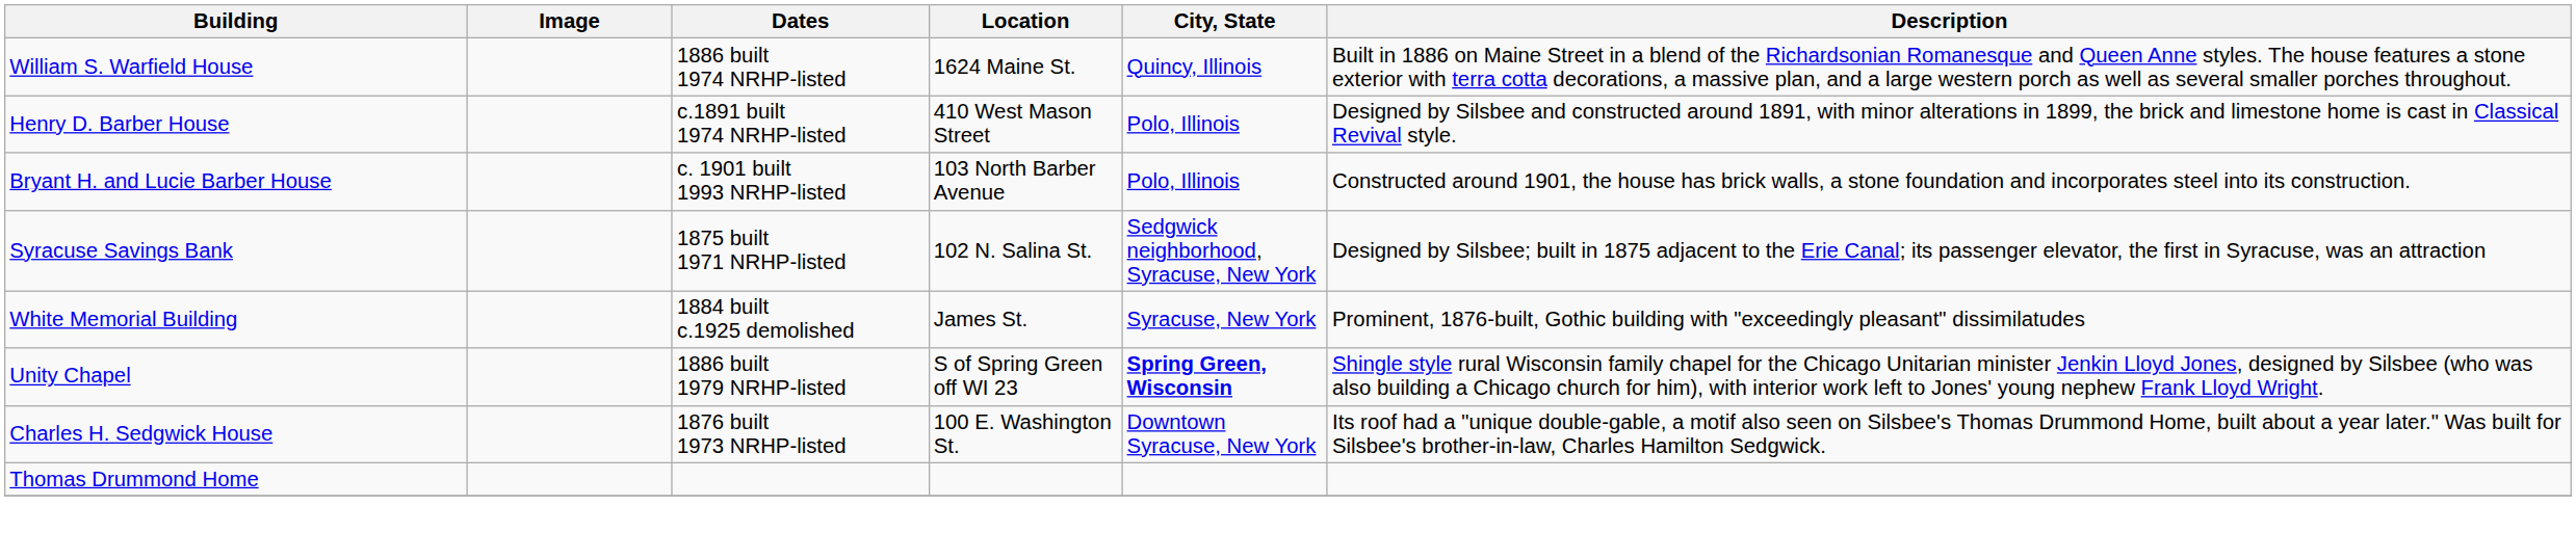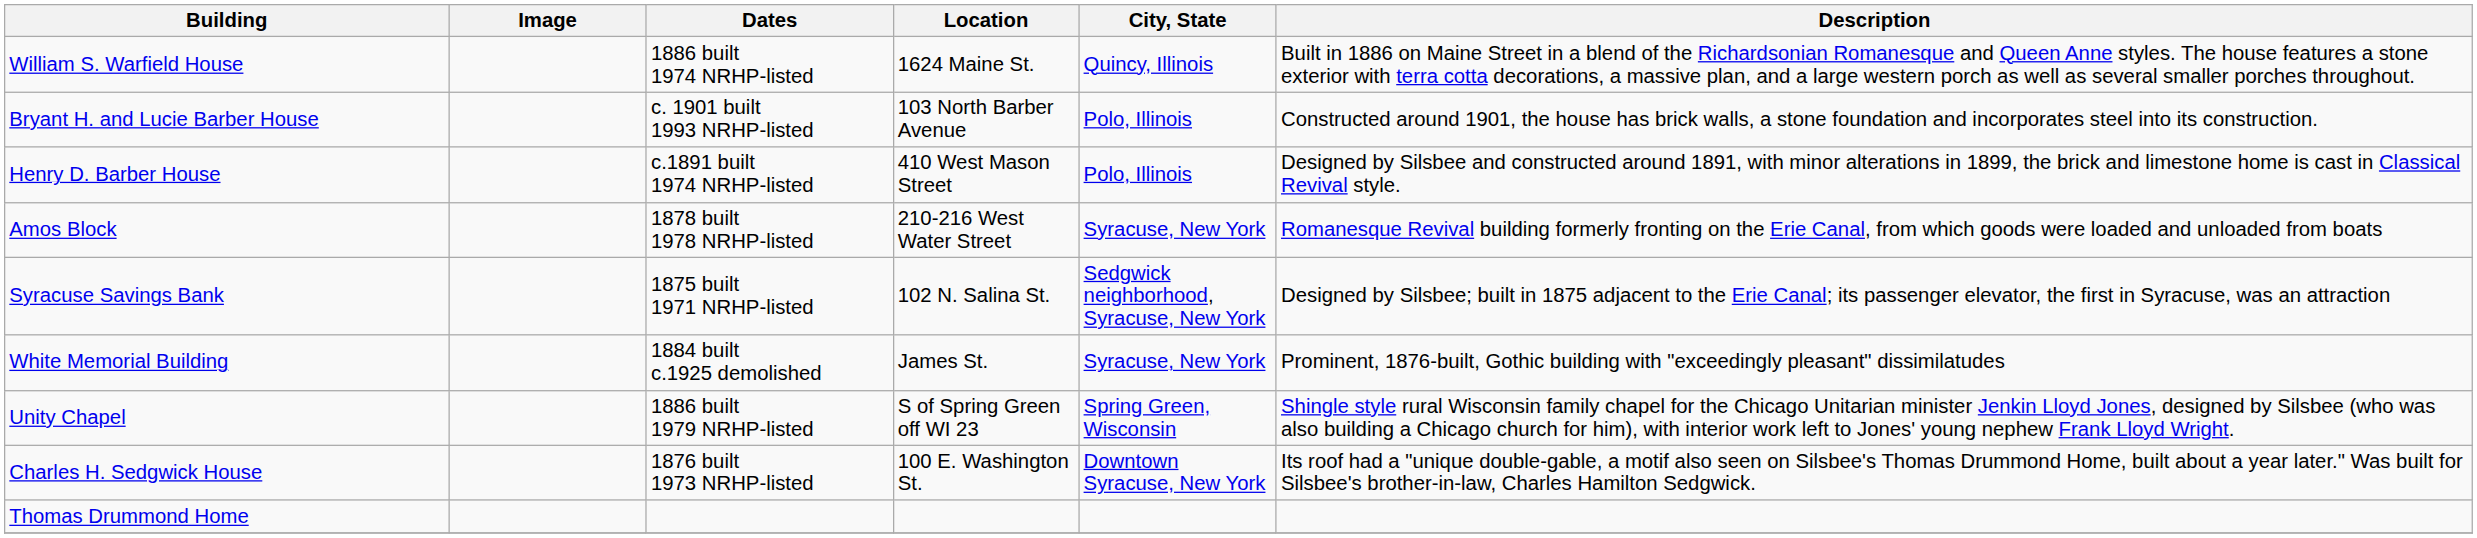rows swapped: Bryant H. and Lucie Barber House <-> Henry D. Barber House
+ row: Amos Block | 1878 built 1978 NRHP-listed | 210-216 West Water Street | Syracuse, New York | Romanesque Revival building formerly fronting on the Erie Canal, from which goods were loaded and unloaded from boats
Unity Chapel | City, State: bold -> normal
